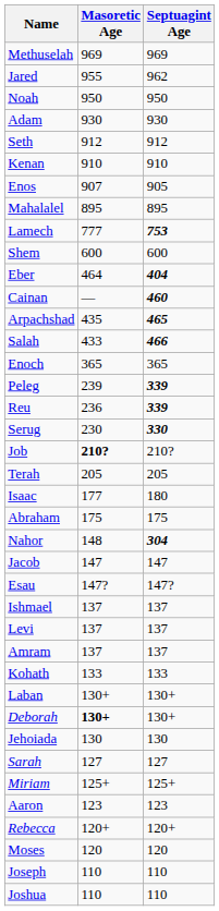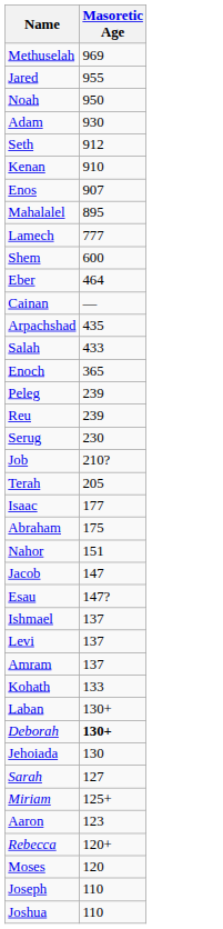- column: Septuagint Age | 969 | 962 | 950 | 930 | 912 | 910 | 905 | 895 | 753 | 600 | 404 | 460 | 465 | 466 | 365 | 339 | 339 | 330 | 210? | 205 | 180 | 175 | 304 | 147 | 147? | 137 | 137 | 137 | 133 | 130+ | 130+ | 130 | 127 | 125+ | 123 | 120+ | 120 | 110 | 110
Reu | Masoretic Age: 236 -> 239
Job | Masoretic Age: bold -> normal
Nahor | Masoretic Age: 148 -> 151
